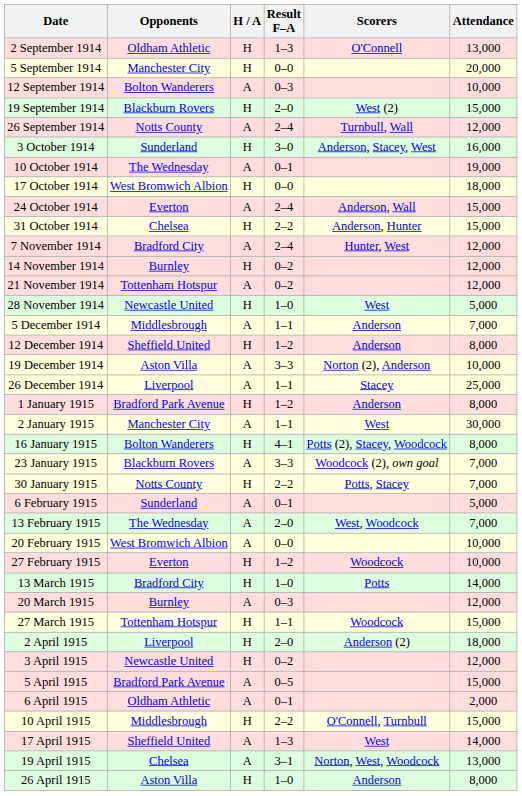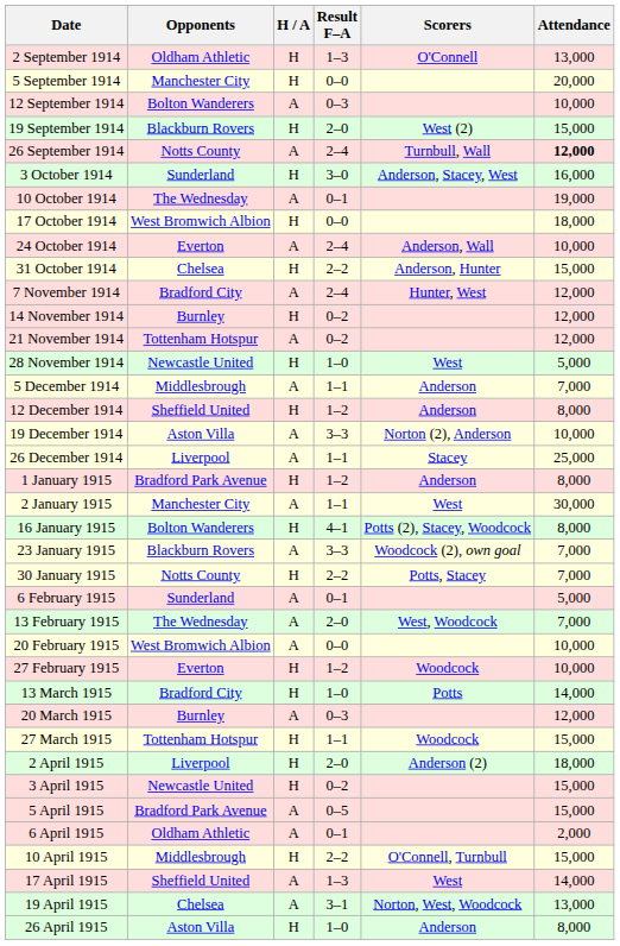26 September 1914 | Attendance: normal -> bold
24 October 1914 | Attendance: 15,000 -> 10,000
3 April 1915 | Attendance: 12,000 -> 15,000
